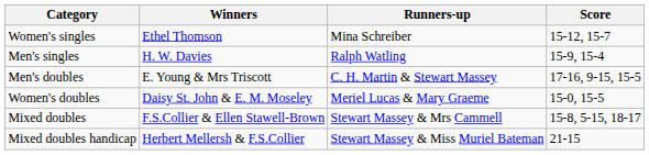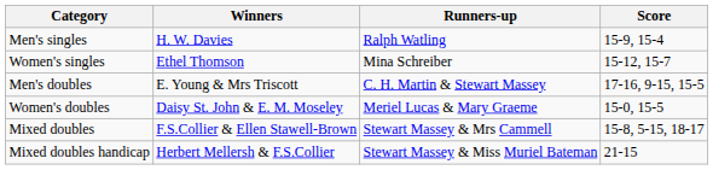rows swapped: Men's singles <-> Women's singles
